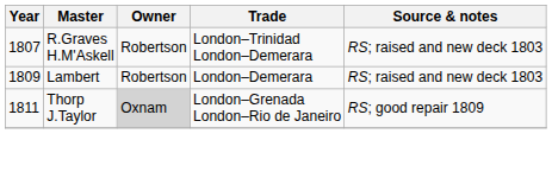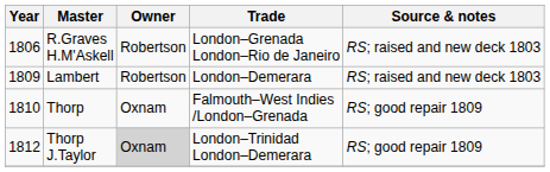R.Graves H.M'Askell | Year: 1807 -> 1806
R.Graves H.M'Askell | Trade: London–Trinidad London–Demerara -> London–Grenada London–Rio de Janeiro
+ row: 1810 | Thorp | Oxnam | Falmouth–West Indies /London–Grenada | RS; good repair 1809
Thorp J.Taylor | Year: 1811 -> 1812
Thorp J.Taylor | Trade: London–Grenada London–Rio de Janeiro -> London–Trinidad London–Demerara
